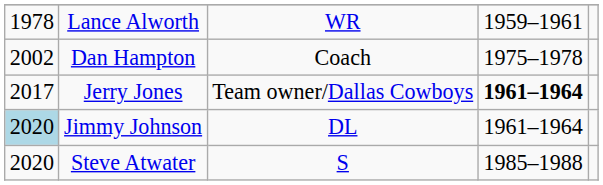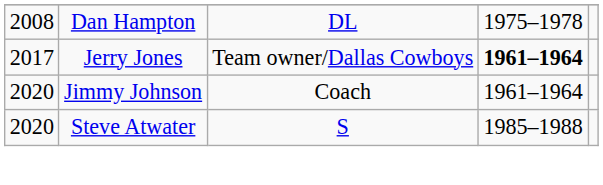- row: 1978 | Lance Alworth | WR | 1959–1961
Dan Hampton | column 1: 2002 -> 2008
Dan Hampton | column 3: Coach -> DL
Jimmy Johnson | column 1: lightblue background -> no background
Jimmy Johnson | column 3: DL -> Coach
